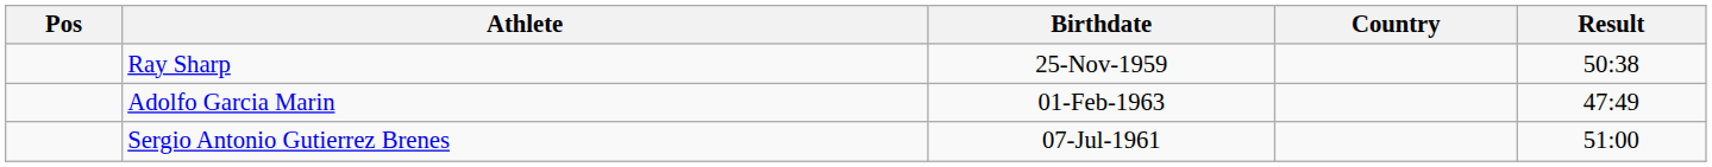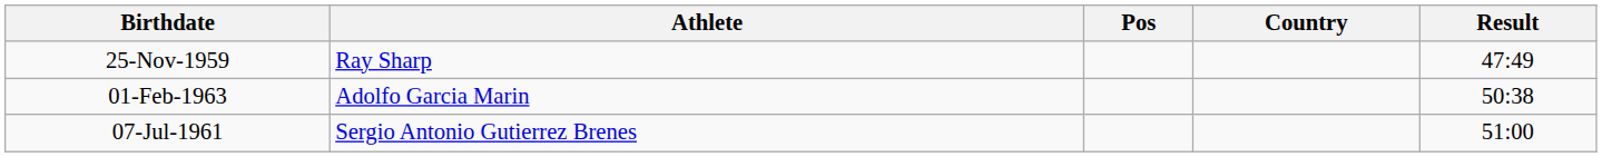columns swapped: Pos <-> Birthdate
Ray Sharp | Result: 50:38 -> 47:49
Adolfo Garcia Marin | Result: 47:49 -> 50:38
